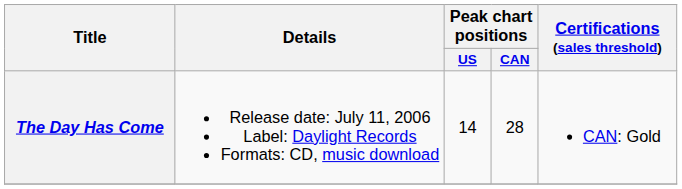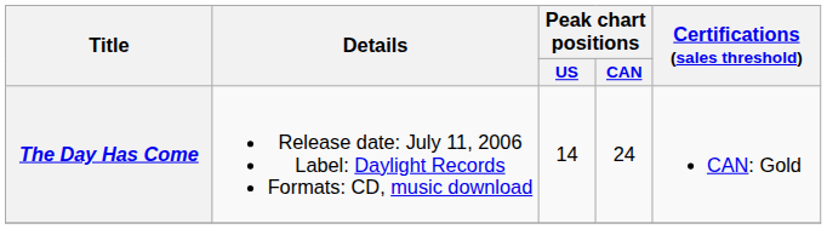The Day Has Come | Peak chart positions / CAN: 28 -> 24
